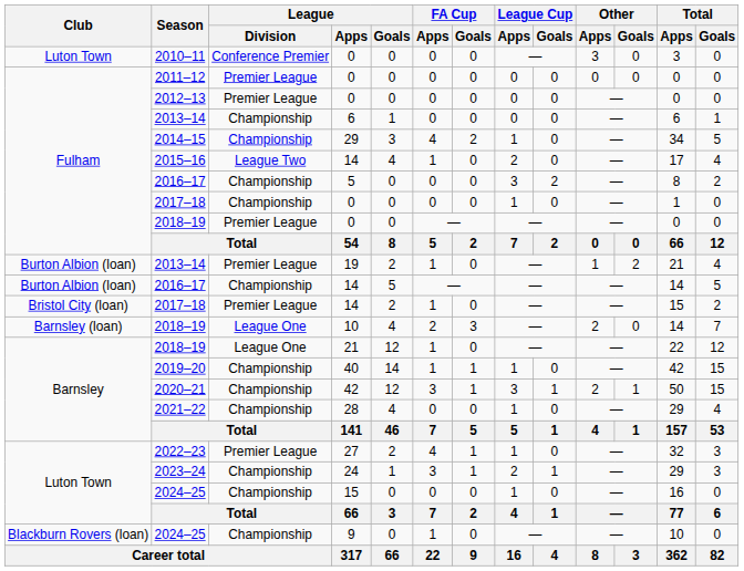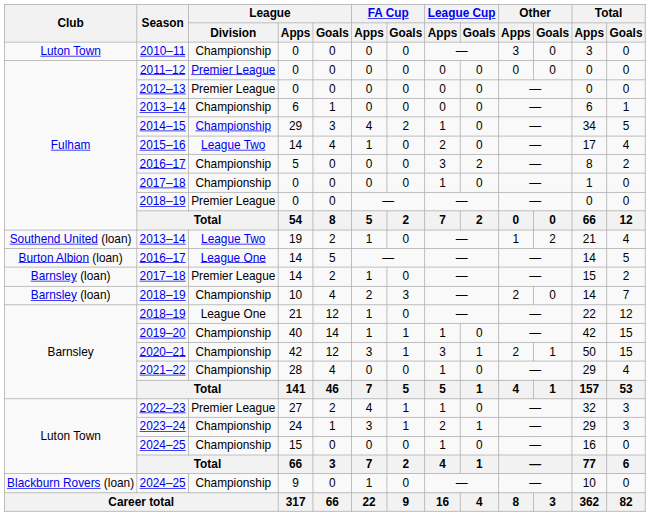2010–11 | League / Division: Conference Premier -> Championship
2013–14 / 19 | Club: Burton Albion (loan) -> Southend United (loan)
2013–14 / 19 | League / Division: Premier League -> League Two
2016–17 / 14 | League / Division: Championship -> League One
2017–18 / 14 | Club: Bristol City (loan) -> Barnsley (loan)
2018–19 / 10 | League / Division: League One -> Championship
